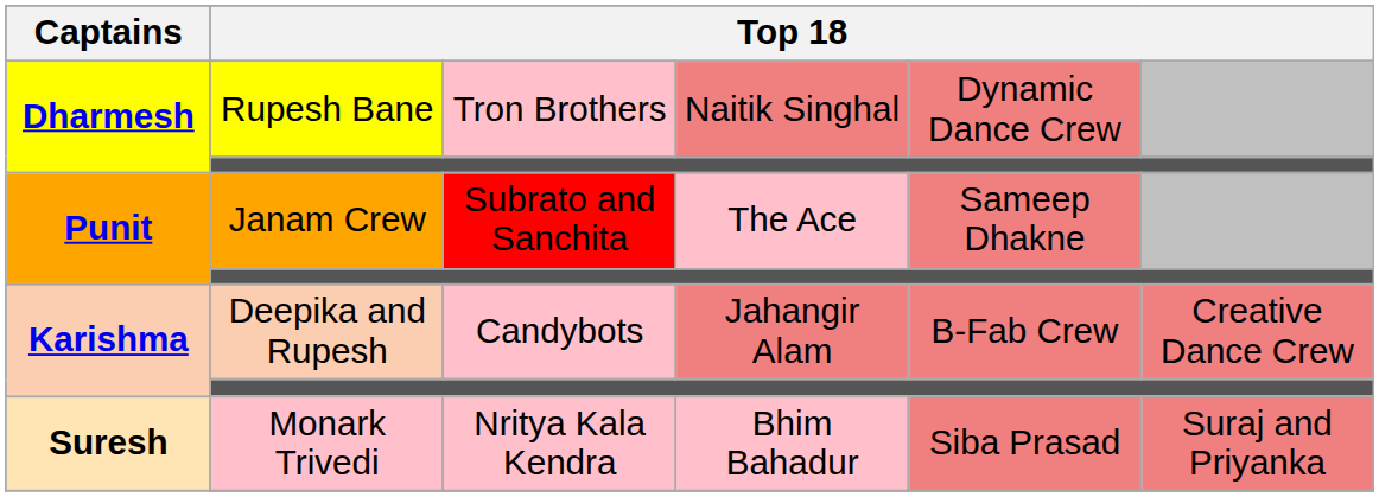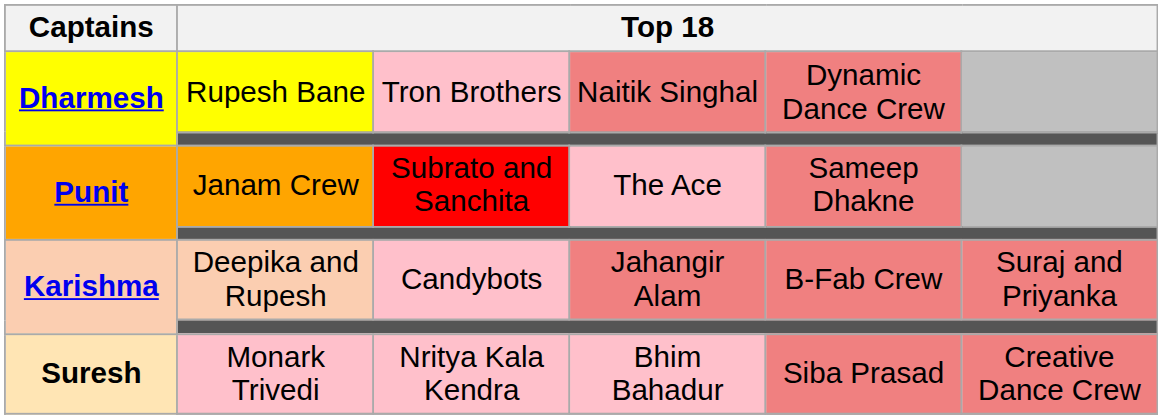Deepika and Rupesh | column 6: Creative Dance Crew -> Suraj and Priyanka
Monark Trivedi | column 6: Suraj and Priyanka -> Creative Dance Crew
